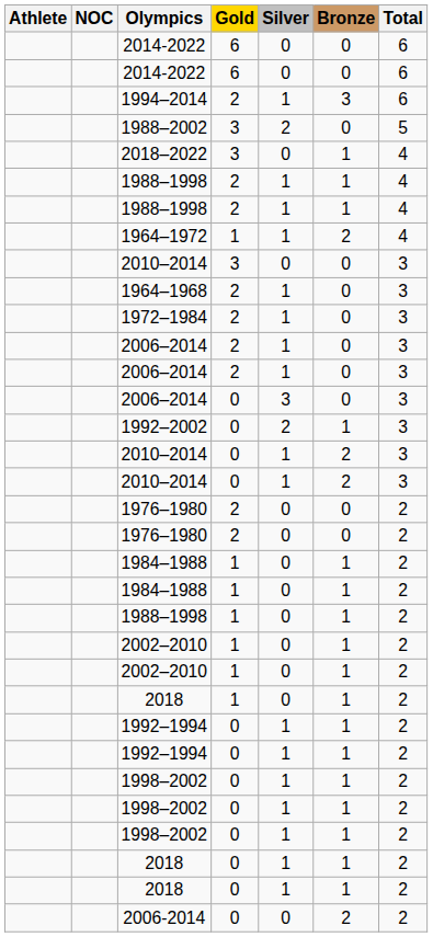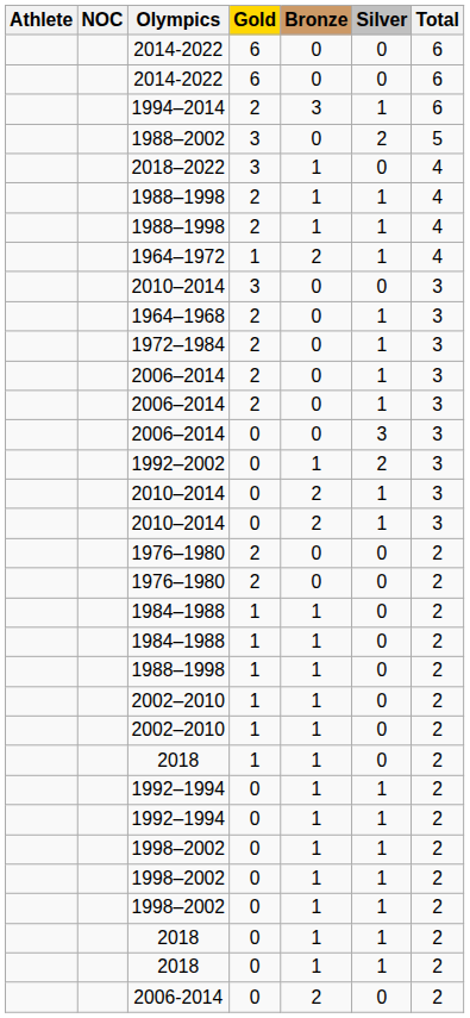columns swapped: Silver <-> Bronze
